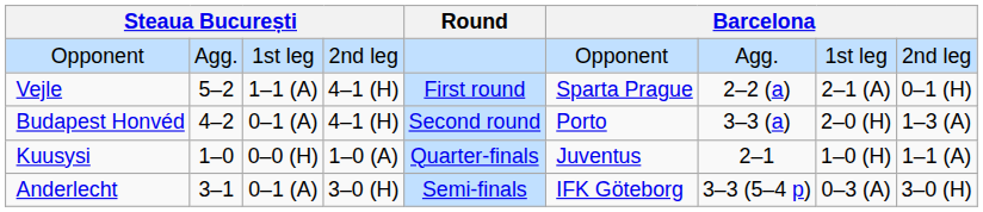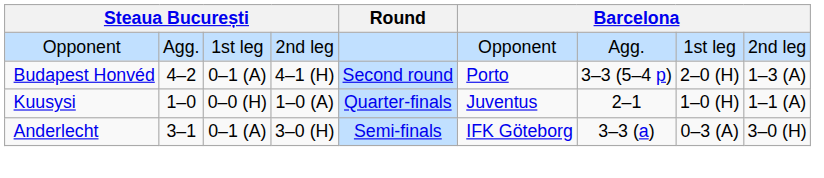- row: Vejle | 5–2 | 1–1 (A) | 4–1 (H) | First round | Sparta Prague | 2–2 (a) | 2–1 (A) | 0–1 (H)
Budapest Honvéd | column 7: 3–3 (a) -> 3–3 (5–4 p)
Anderlecht | column 7: 3–3 (5–4 p) -> 3–3 (a)
